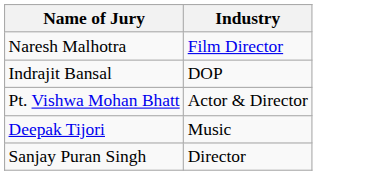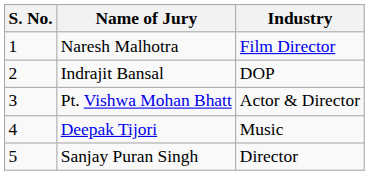+ column: S. No. | 1 | 2 | 3 | 4 | 5
